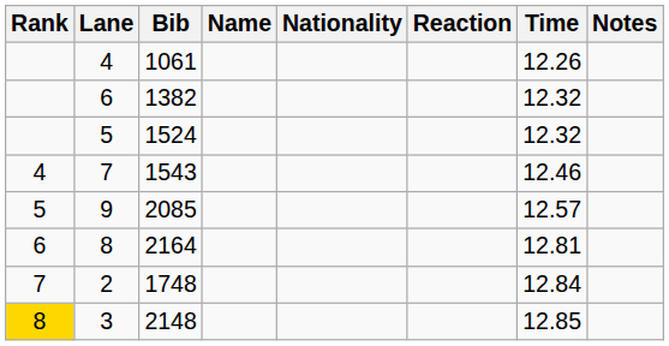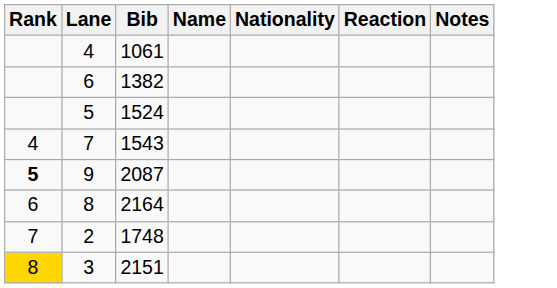- column: Time | 12.26 | 12.32 | 12.32 | 12.46 | 12.57 | 12.81 | 12.84 | 12.85
9 | Rank: normal -> bold
9 | Bib: 2085 -> 2087
3 | Bib: 2148 -> 2151
